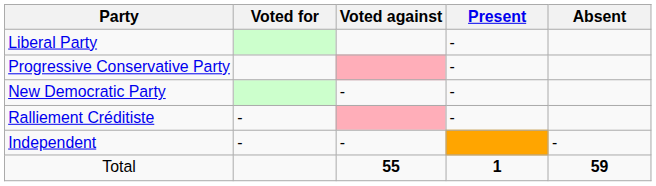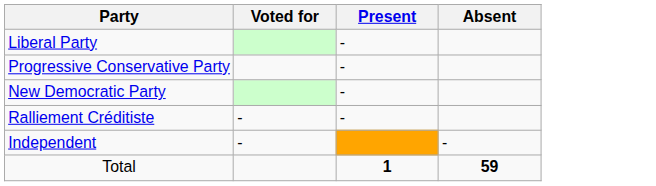- column: Voted against | - | - | 55
